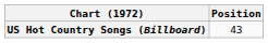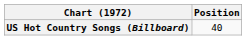US Hot Country Songs (Billboard) | Position: 43 -> 40
